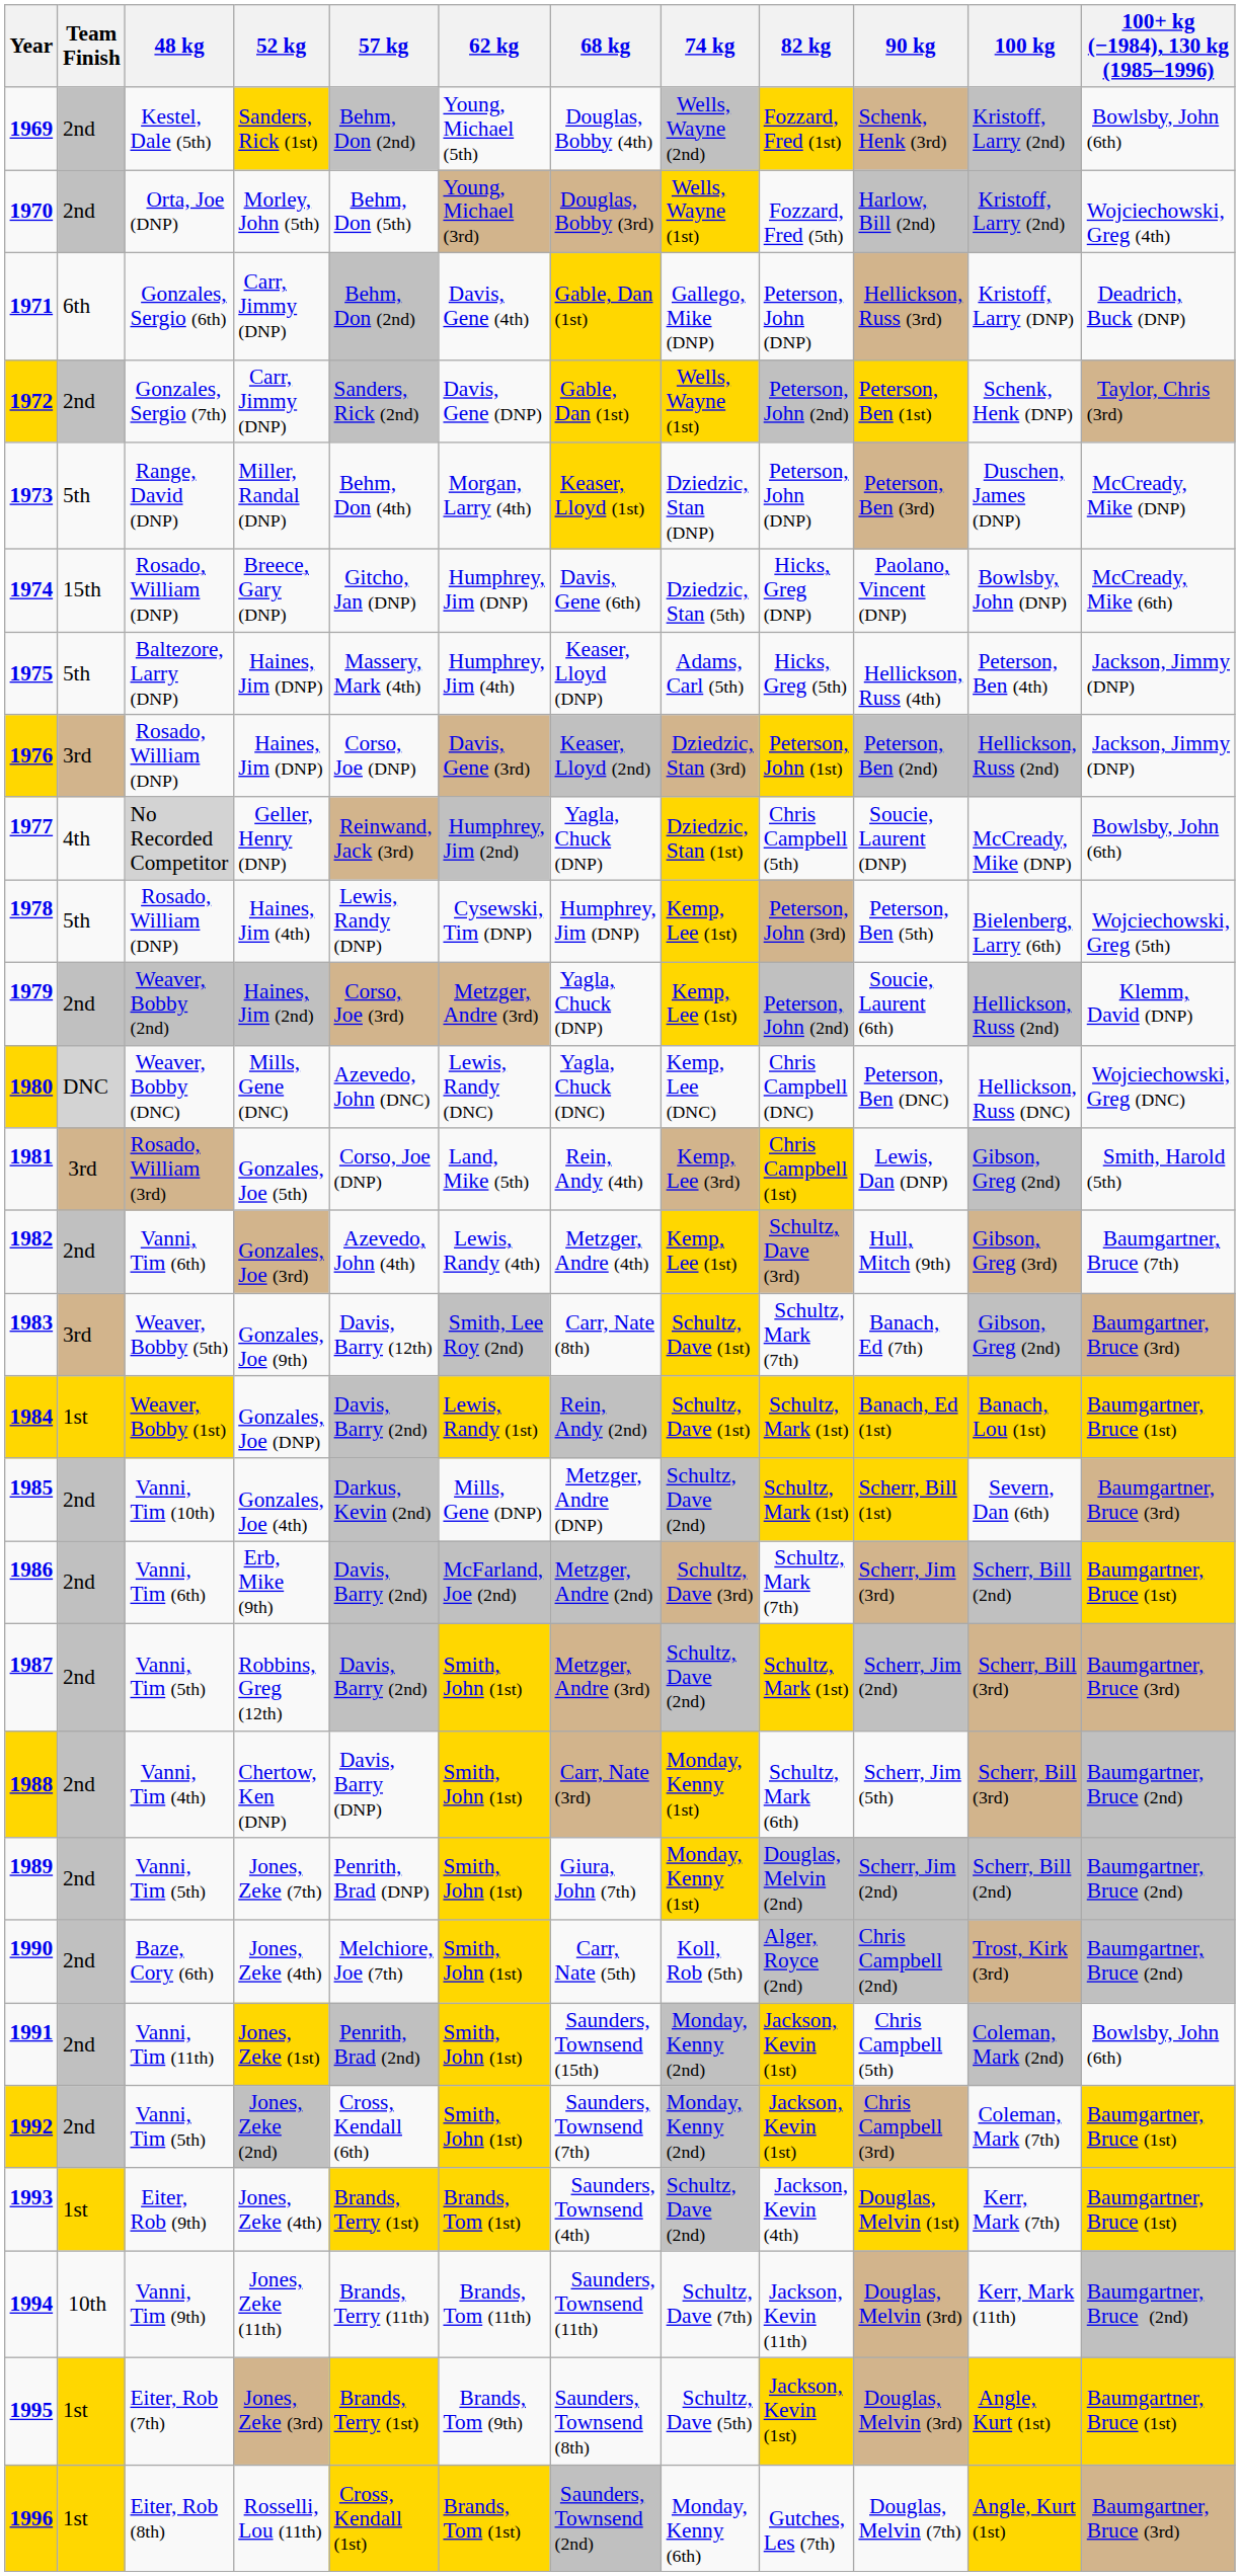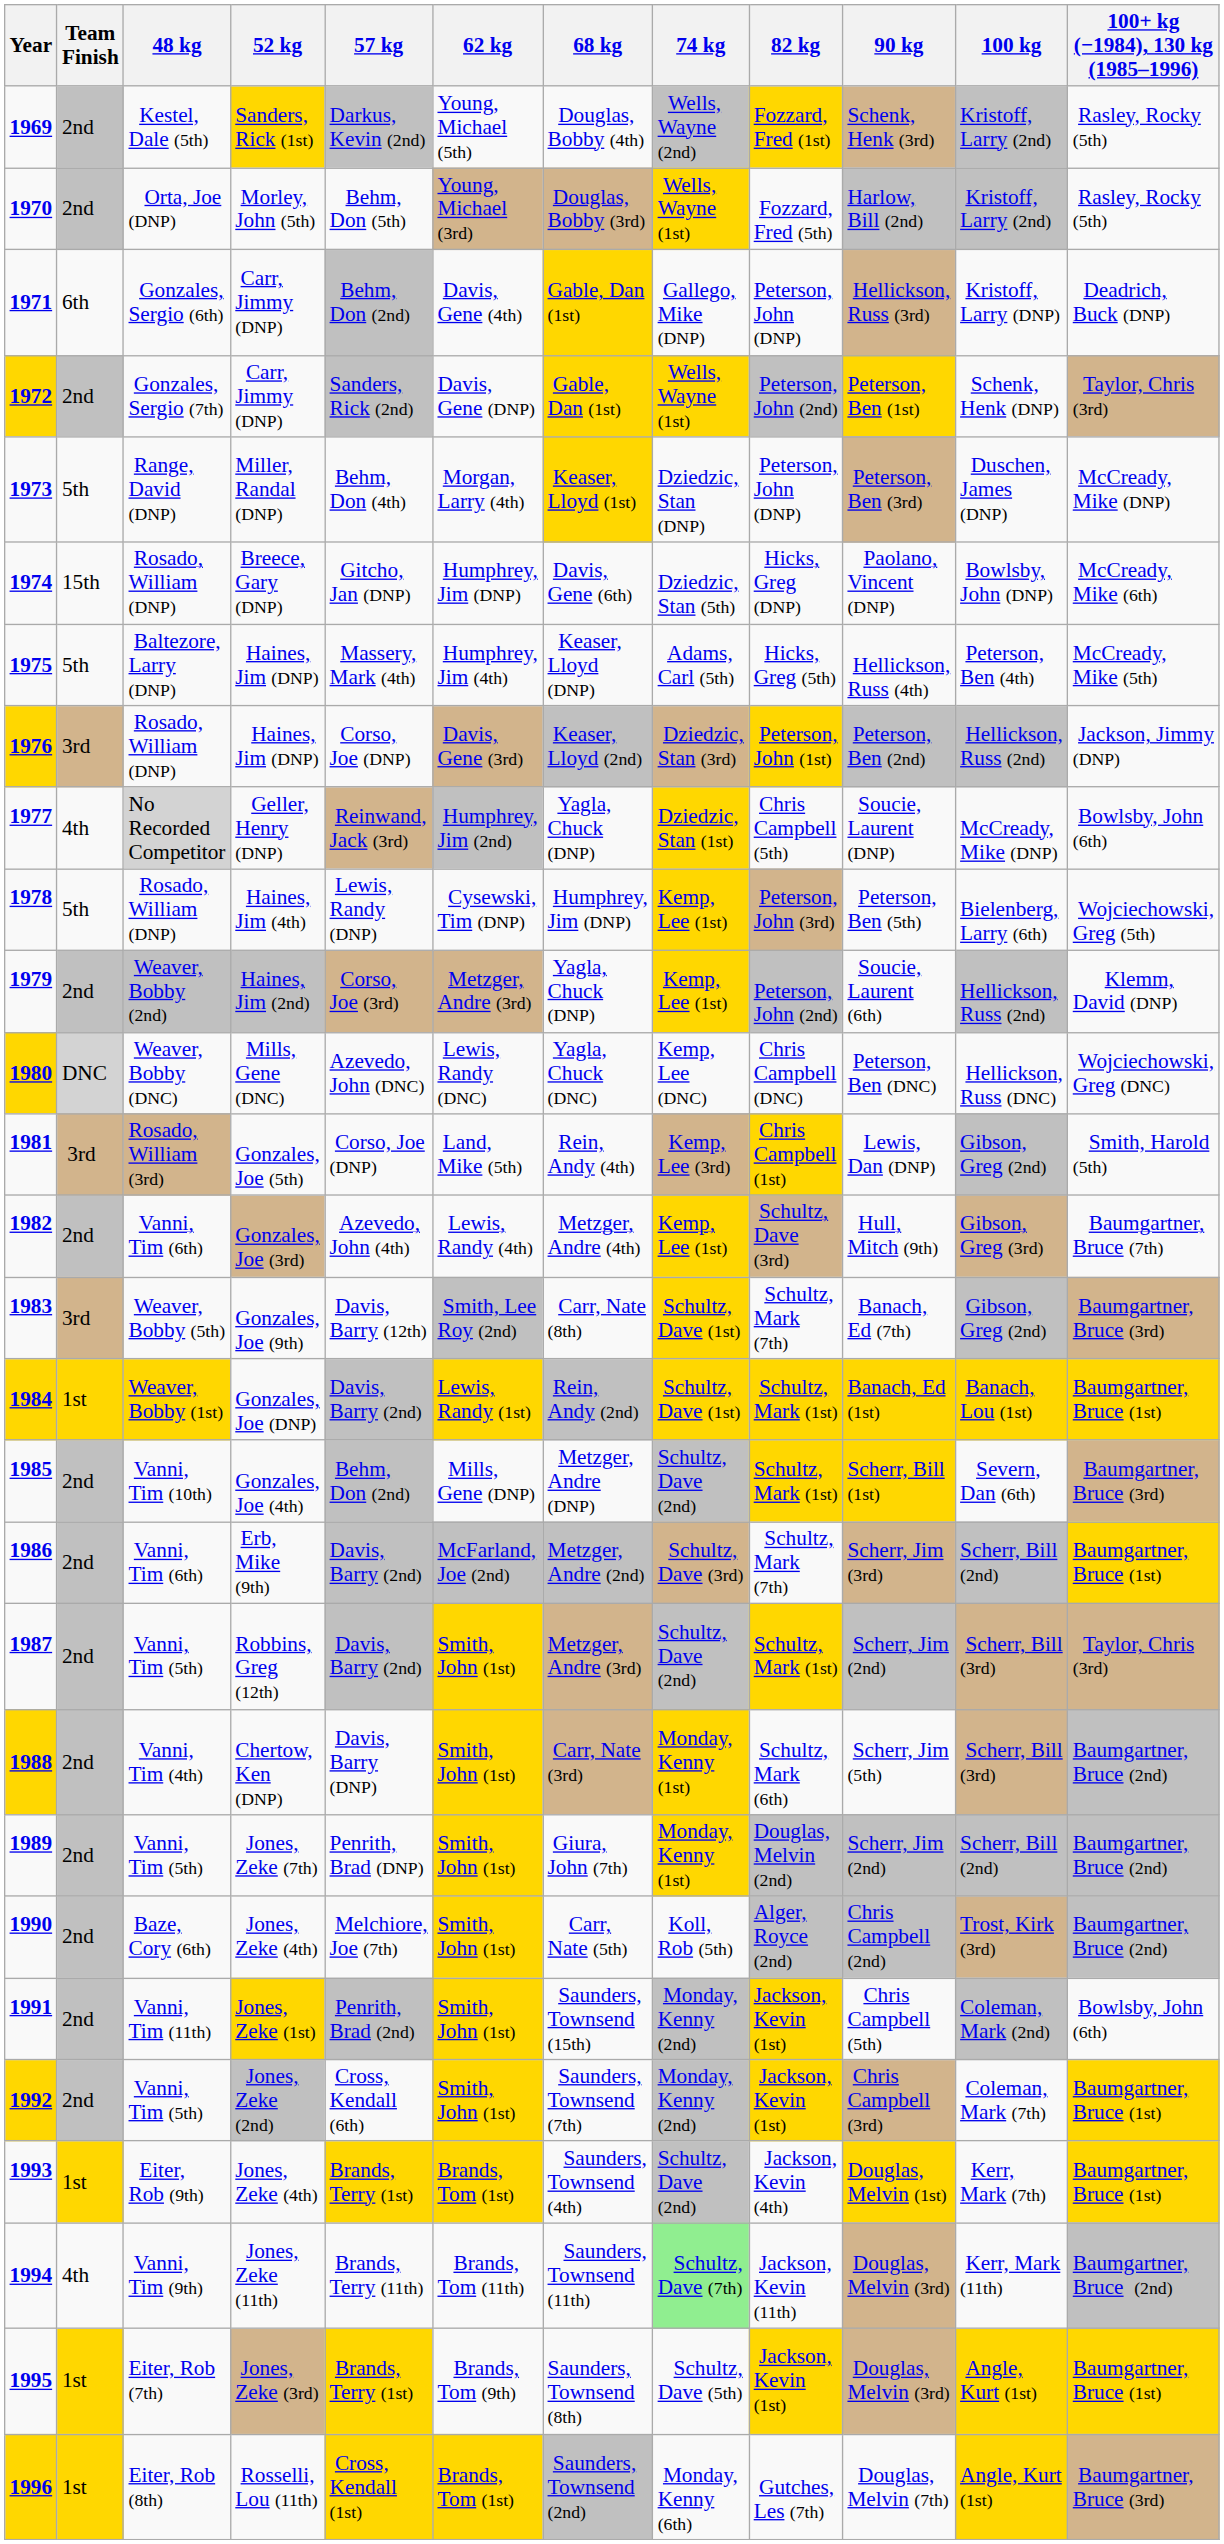1969 | 57 kg: Behm, Don (2nd) -> Darkus, Kevin (2nd)
1969 | 100+ kg (−1984), 130 kg (1985–1996): Bowlsby, John (6th) -> Rasley, Rocky (5th)
1970 | 100+ kg (−1984), 130 kg (1985–1996): Wojciechowski, Greg (4th) -> Rasley, Rocky (5th)
1975 | 100+ kg (−1984), 130 kg (1985–1996): Jackson, Jimmy (DNP) -> McCready, Mike (5th)
1985 | 57 kg: Darkus, Kevin (2nd) -> Behm, Don (2nd)
1987 | 100+ kg (−1984), 130 kg (1985–1996): Baumgartner, Bruce (3rd) -> Taylor, Chris (3rd)
1994 | Team Finish: 10th -> 4th
1994 | 74 kg: no background -> lightgreen background
